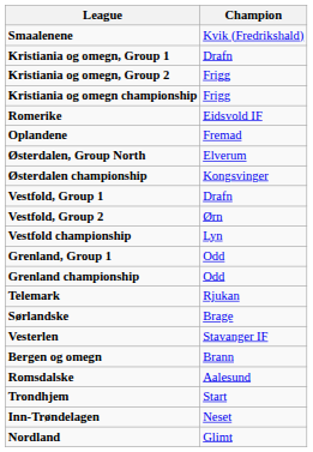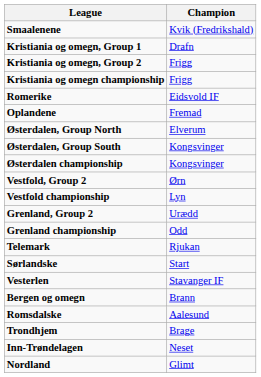+ row: Østerdalen, Group South | Kongsvinger
- row: Vestfold, Group 1 | Drafn
- row: Grenland, Group 1 | Odd
+ row: Grenland, Group 2 | Urædd
Sørlandske | Champion: Brage -> Start
Trondhjem | Champion: Start -> Brage
